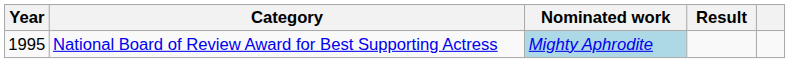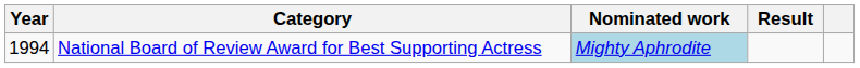National Board of Review Award for Best Supporting Actress | Year: 1995 -> 1994
